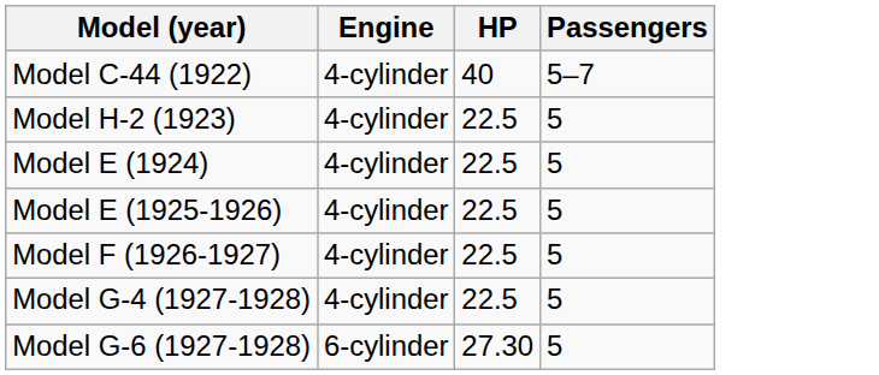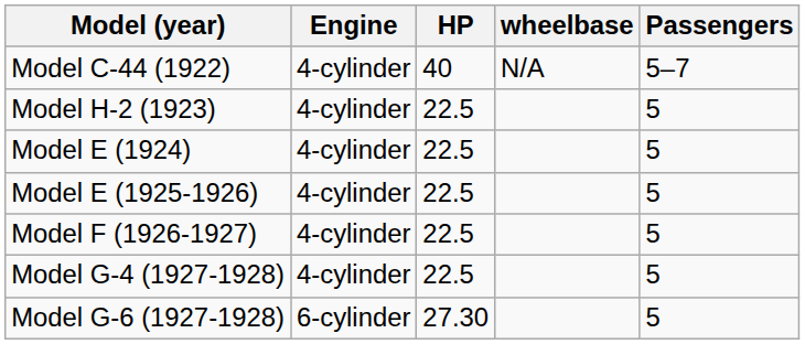+ column: wheelbase | N/A
